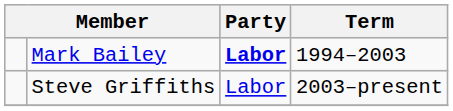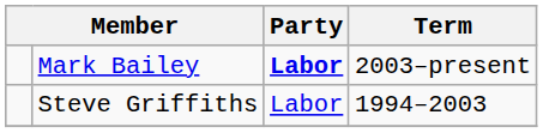Mark Bailey | Term: 1994–2003 -> 2003–present
Steve Griffiths | Term: 2003–present -> 1994–2003
